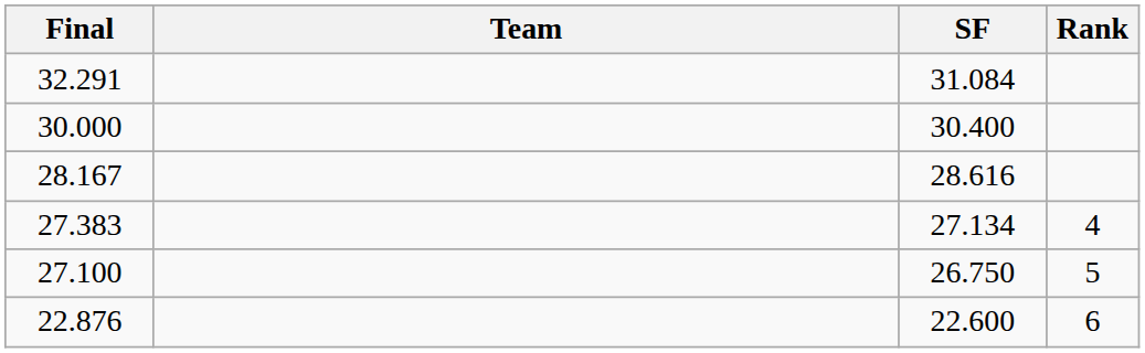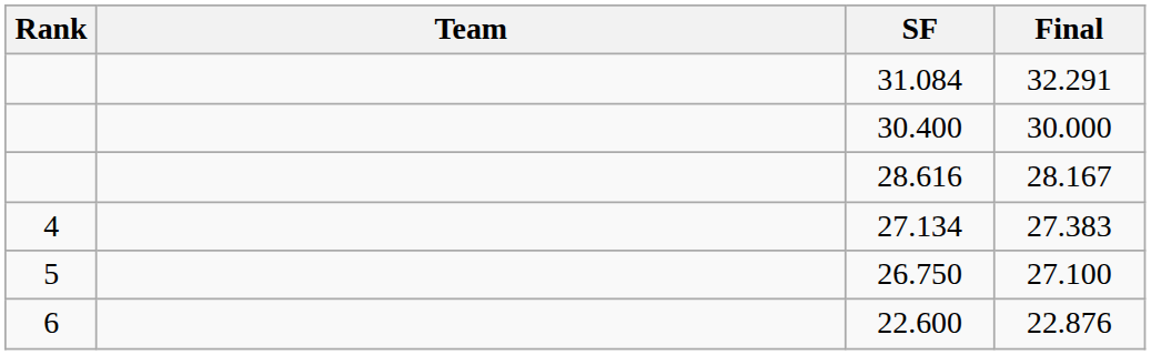columns swapped: Rank <-> Final
